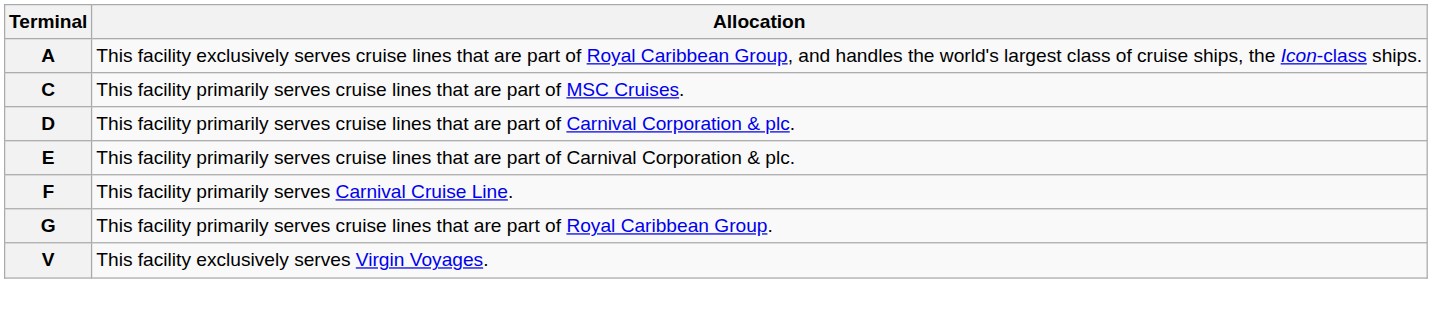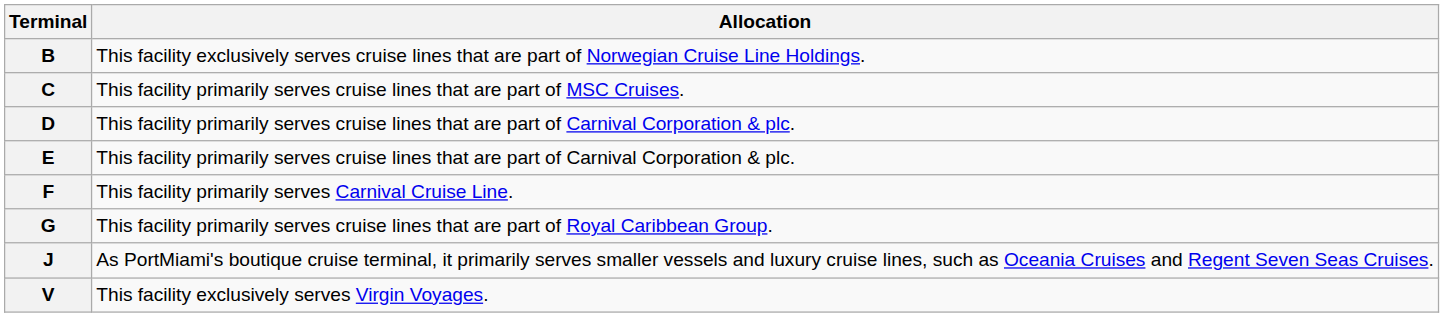- row: A | This facility exclusively serves cruise lines that are part of Royal Caribbean Group, and handles the world's largest class of cruise ships, the Icon-class ships.
+ row: B | This facility exclusively serves cruise lines that are part of Norwegian Cruise Line Holdings.
+ row: J | As PortMiami's boutique cruise terminal, it primarily serves smaller vessels and luxury cruise lines, such as Oceania Cruises and Regent Seven Seas Cruises.
